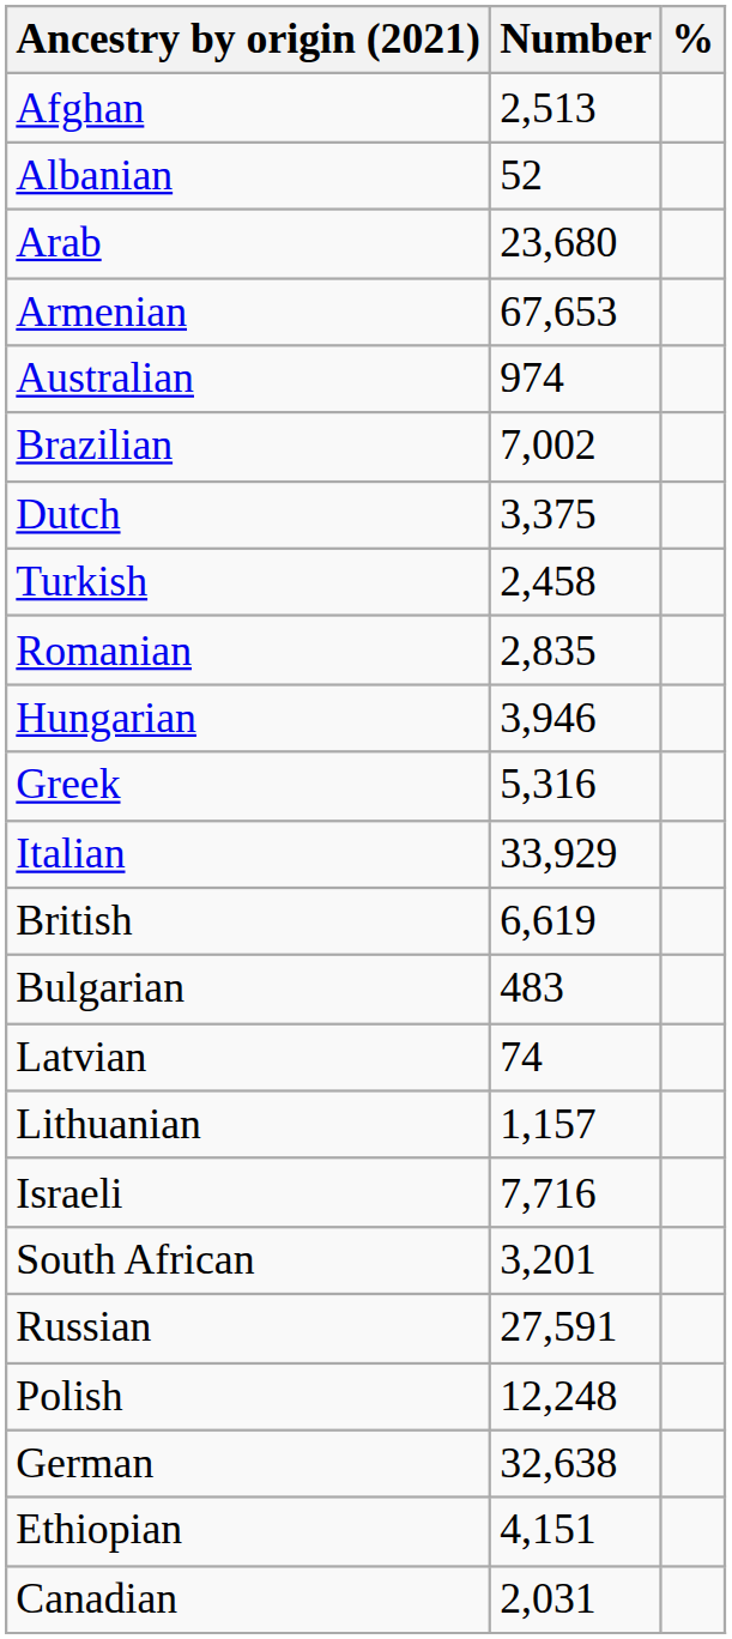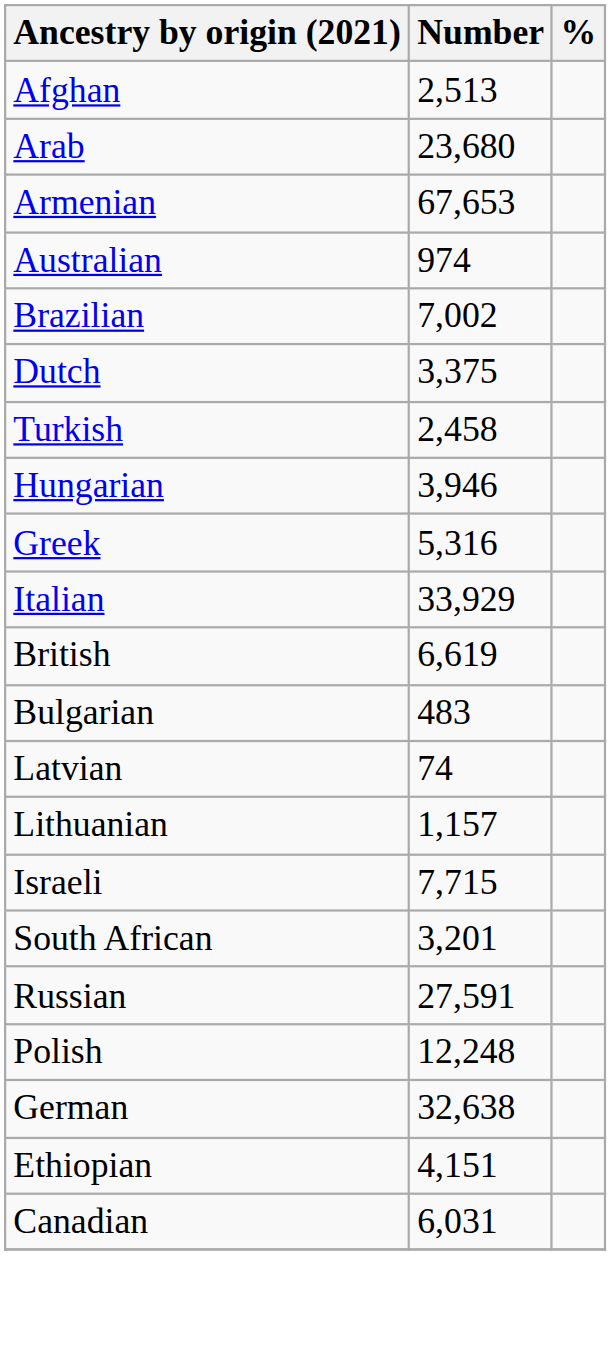- row: Albanian | 52
- row: Romanian | 2,835
Israeli | Number: 7,716 -> 7,715
Canadian | Number: 2,031 -> 6,031
